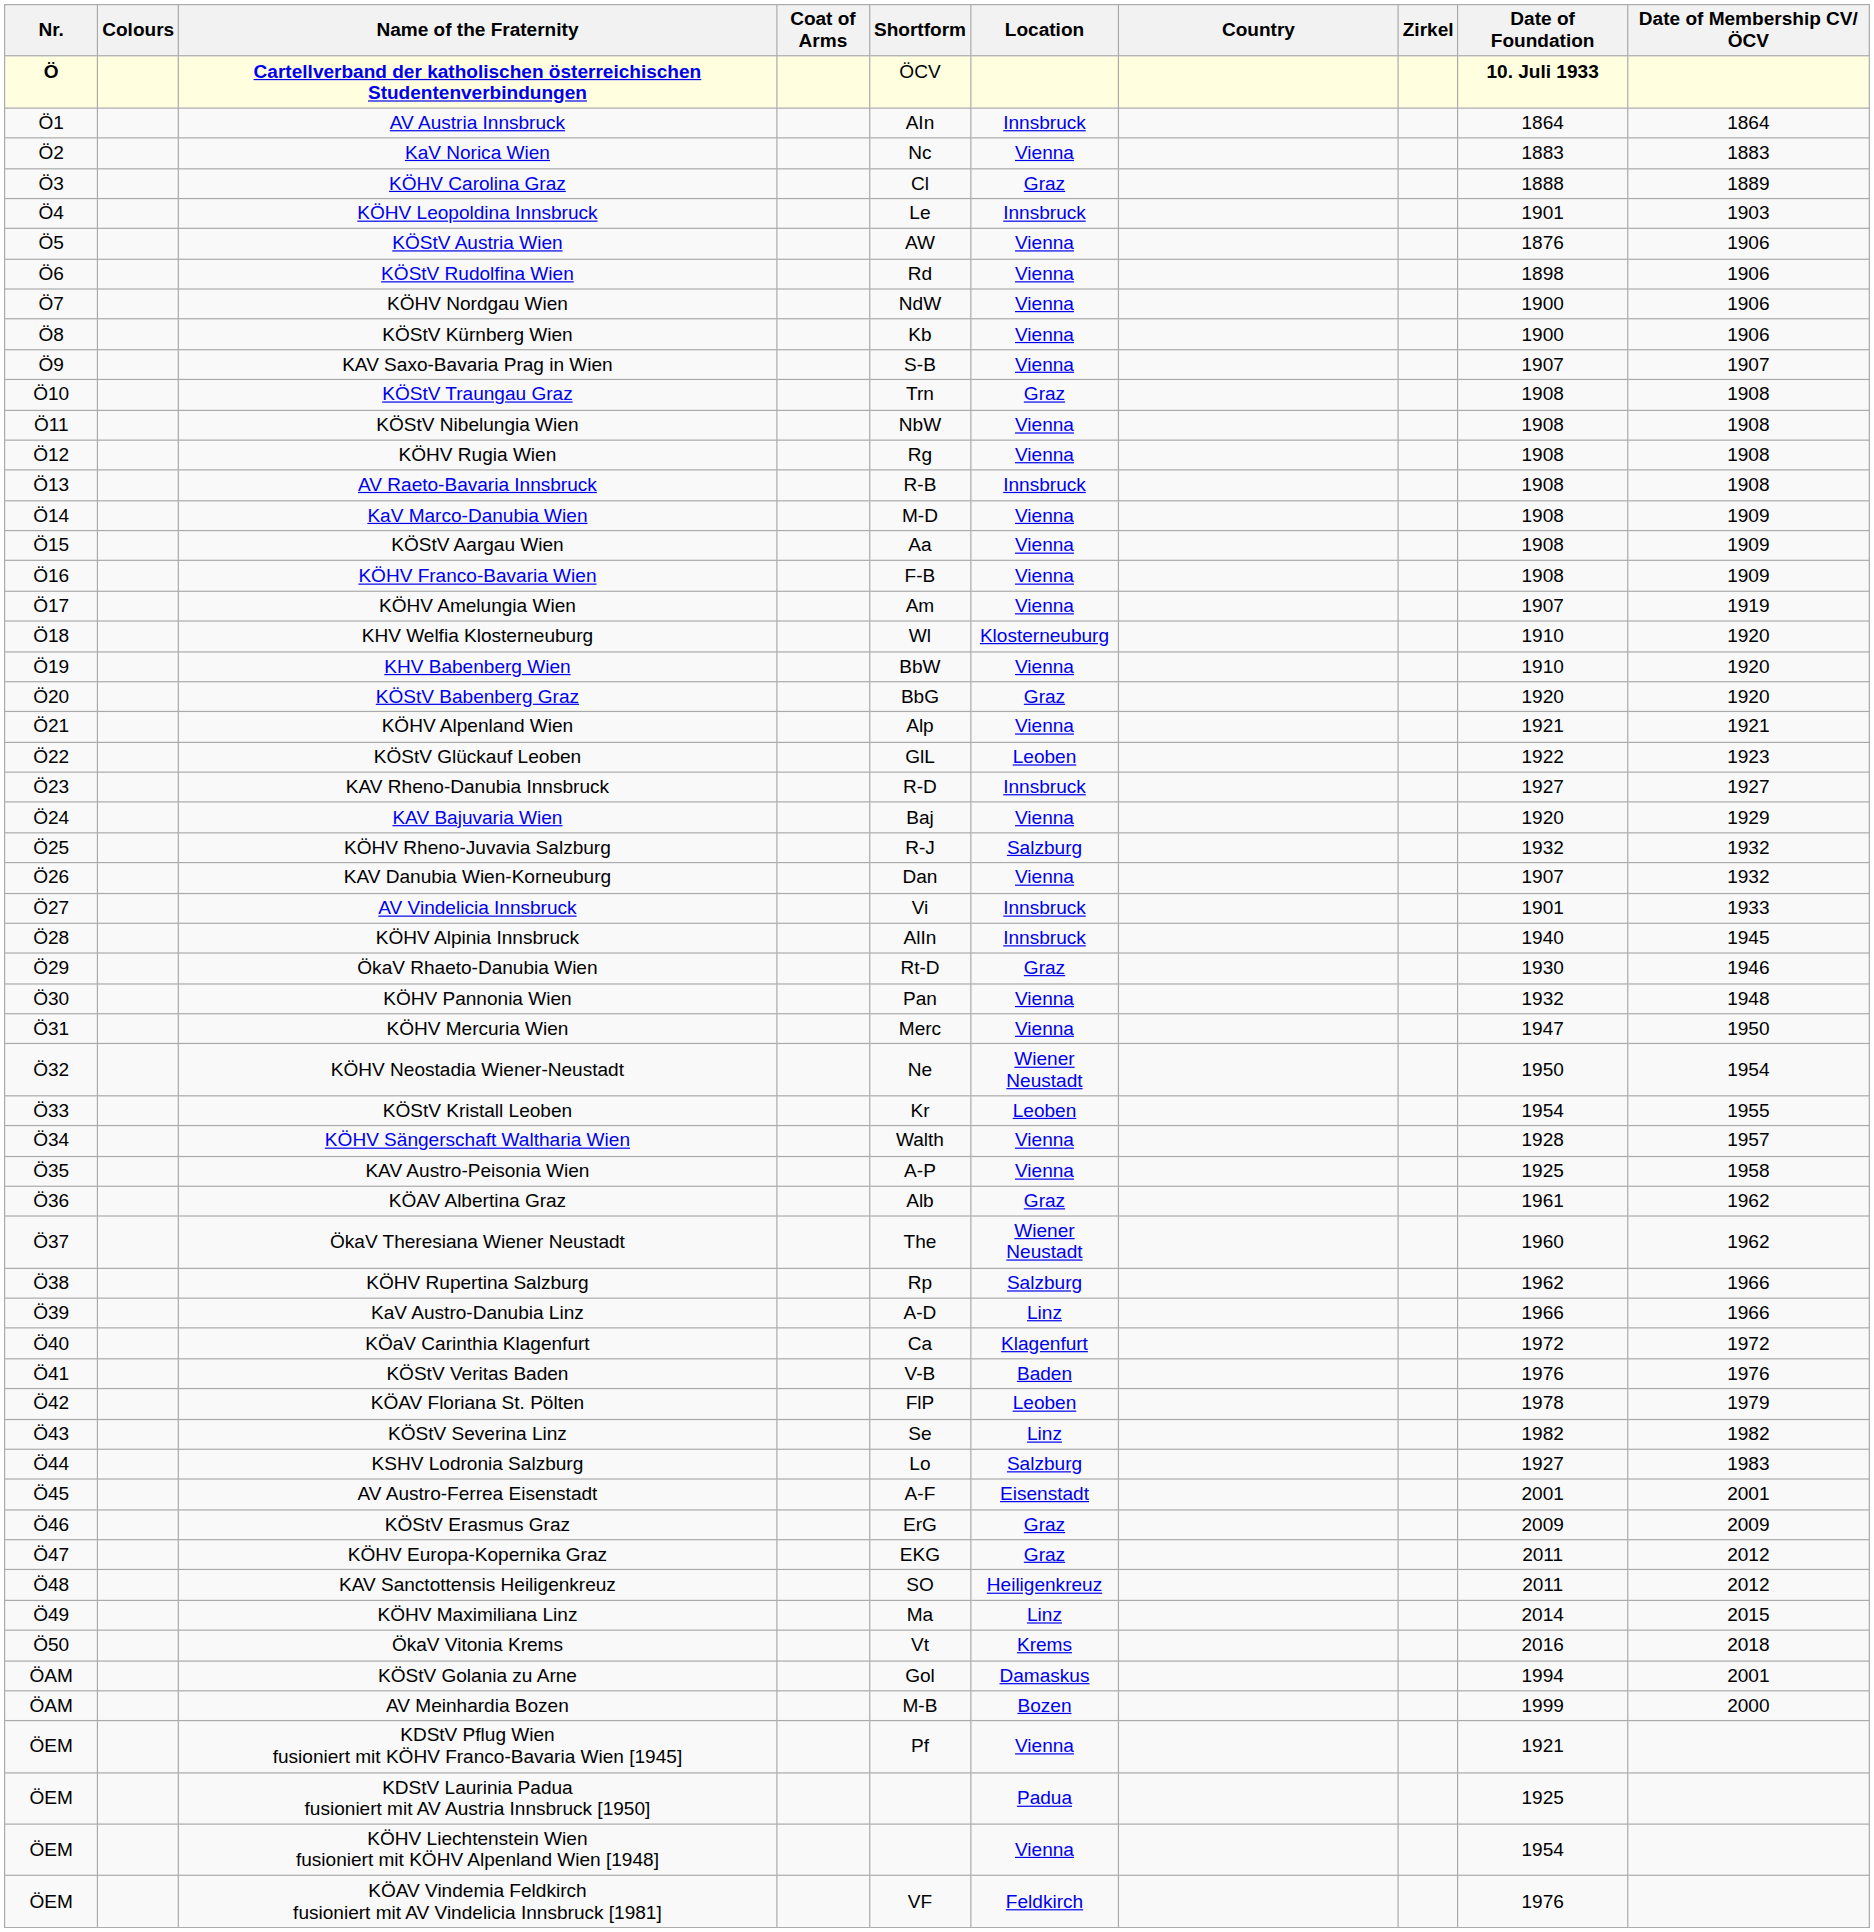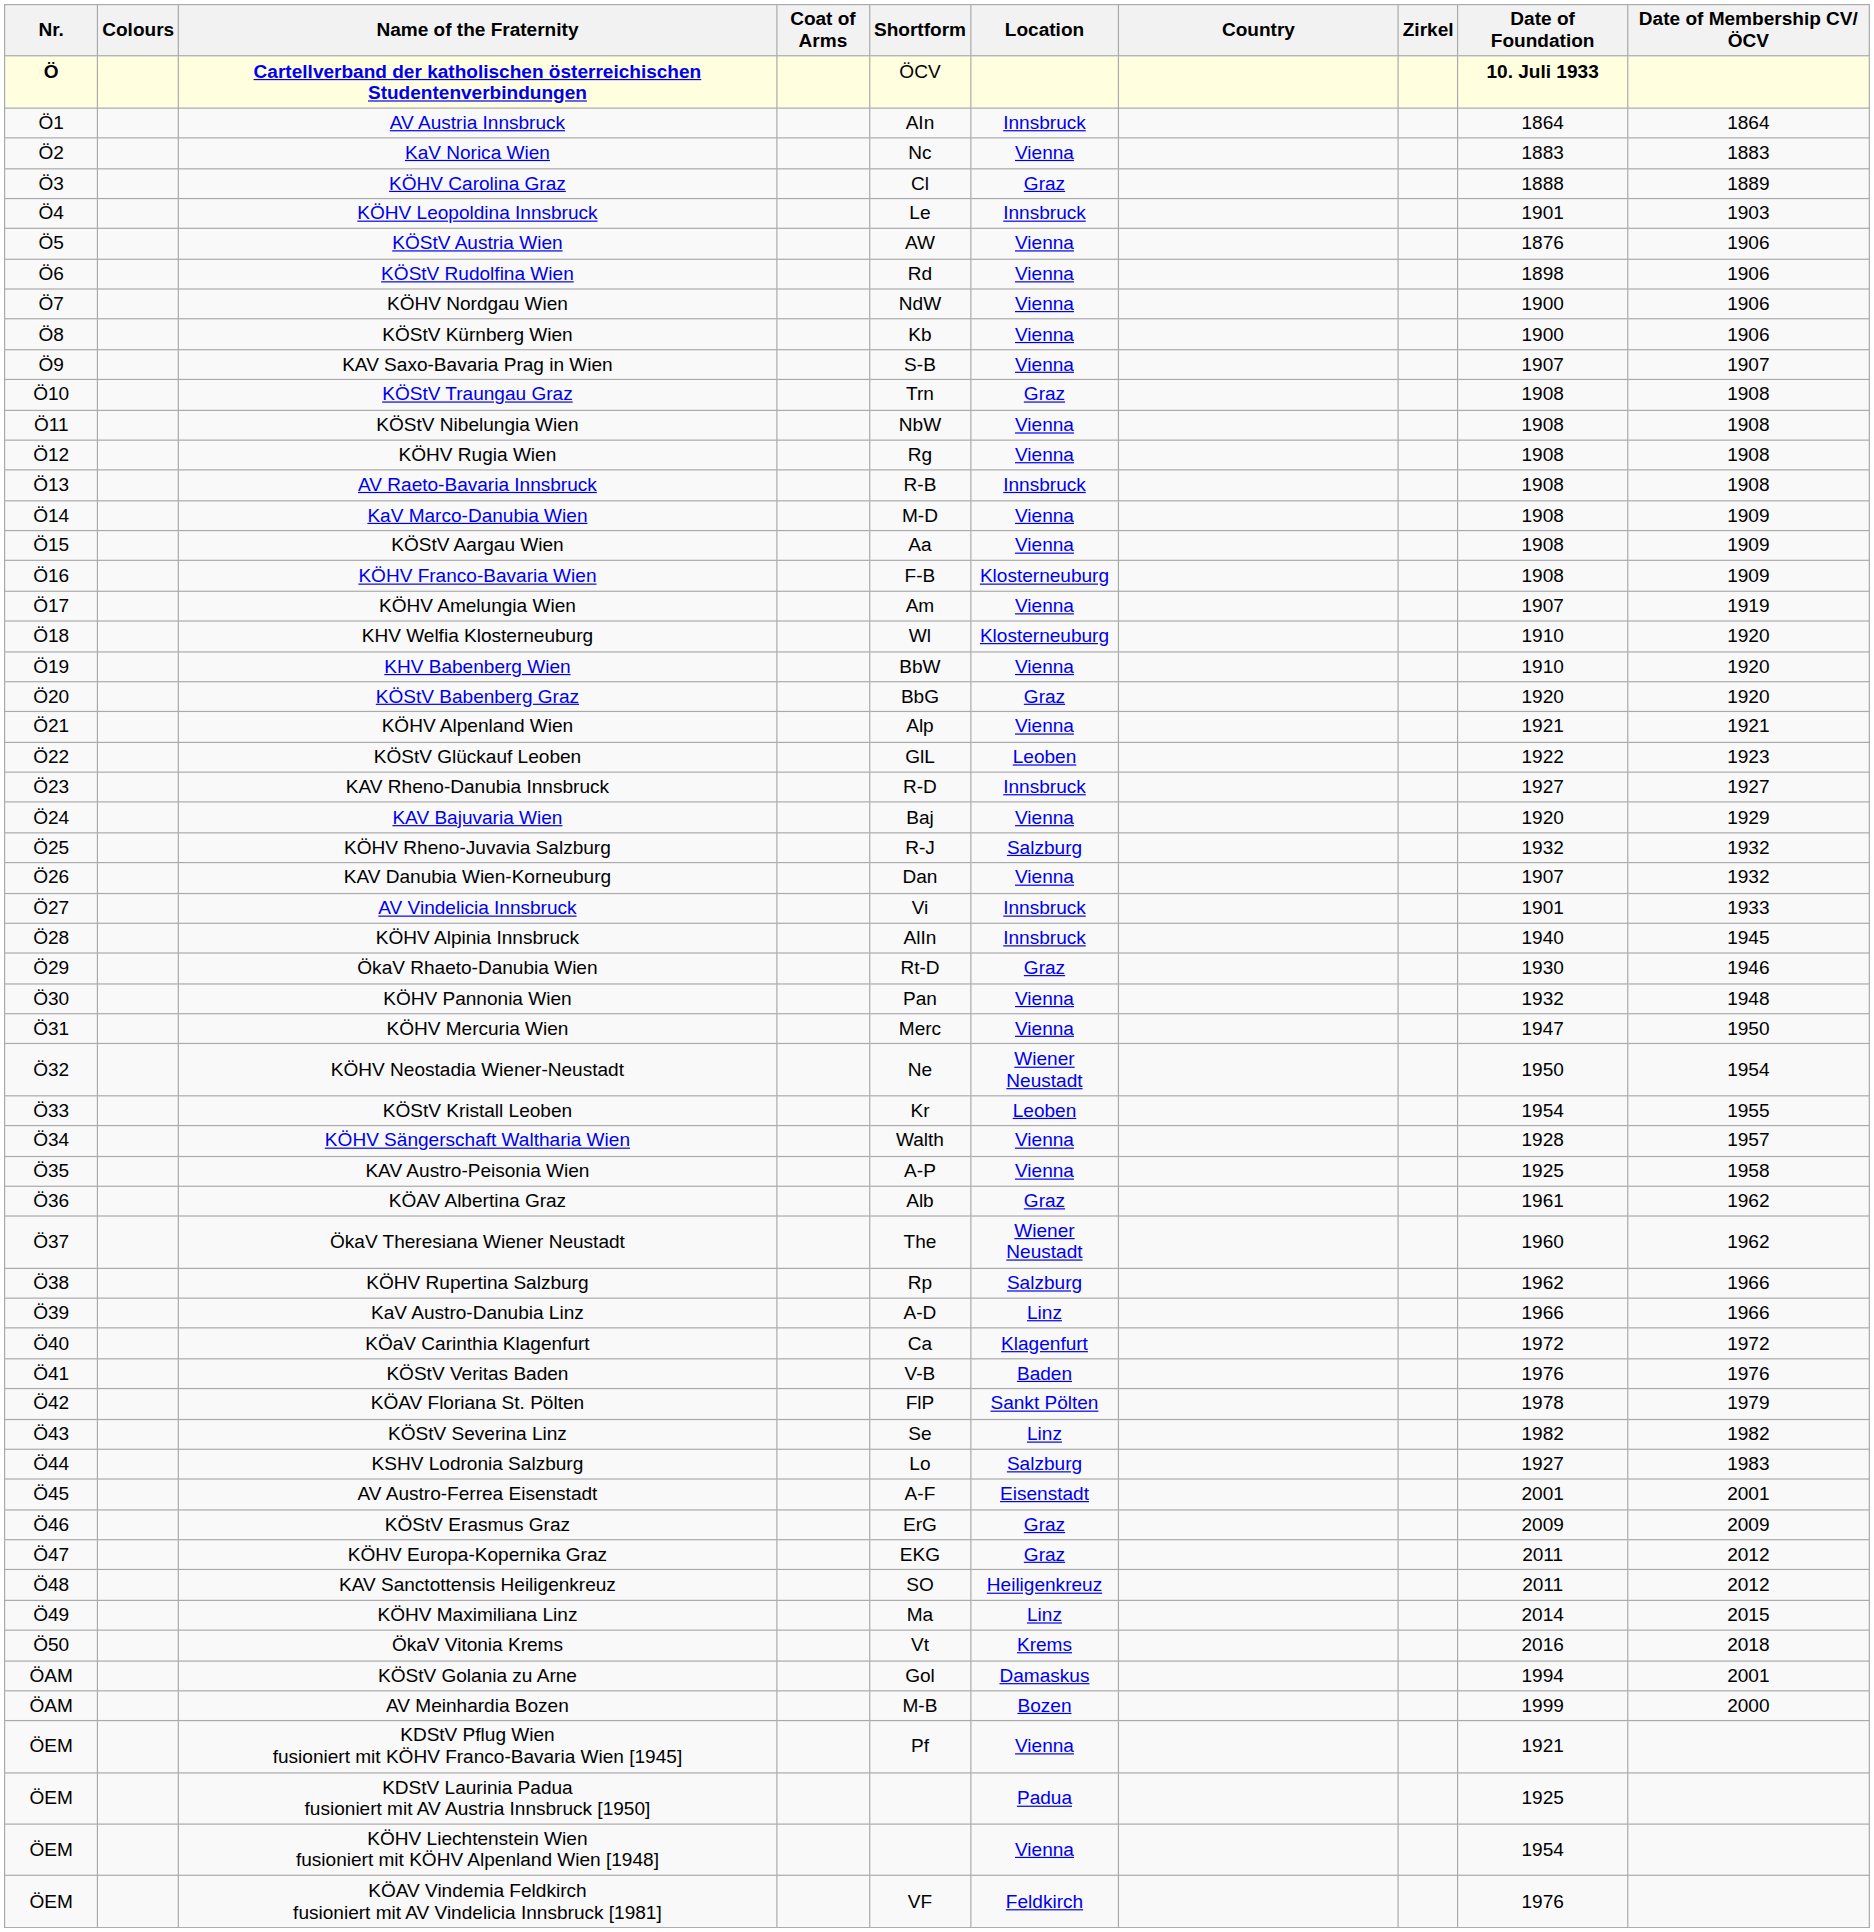KÖHV Franco-Bavaria Wien | Location: Vienna -> Klosterneuburg
KÖAV Floriana St. Pölten | Location: Leoben -> Sankt Pölten
